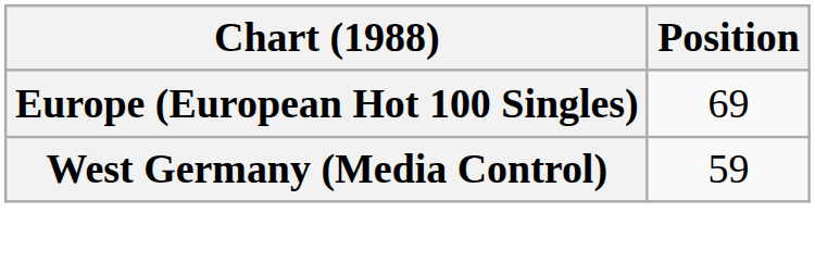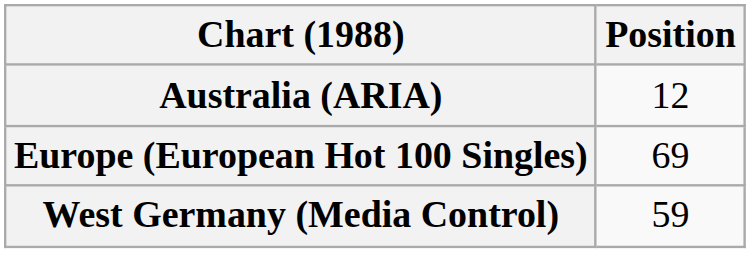+ row: Australia (ARIA) | 12
